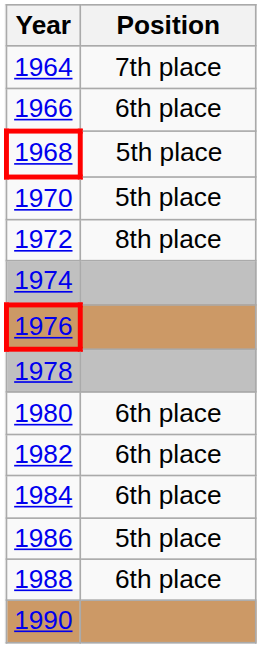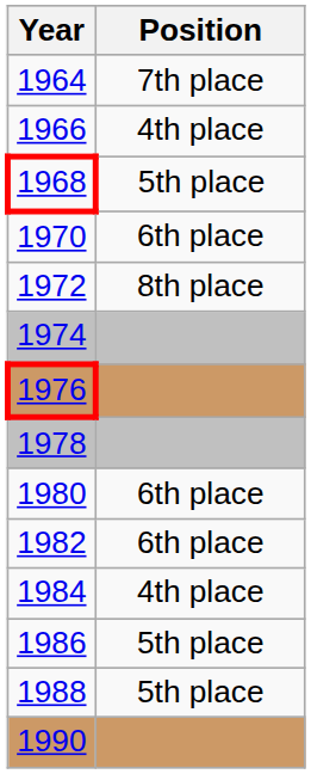1966 | Position: 6th place -> 4th place
1970 | Position: 5th place -> 6th place
1984 | Position: 6th place -> 4th place
1988 | Position: 6th place -> 5th place
